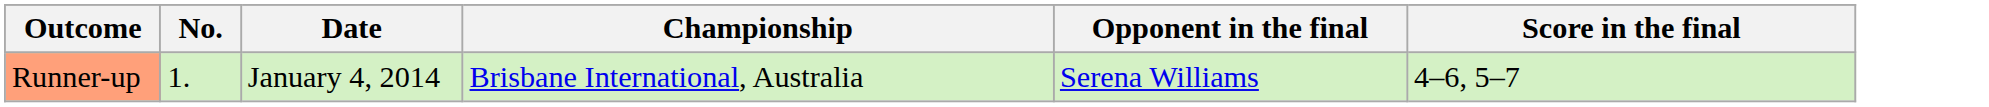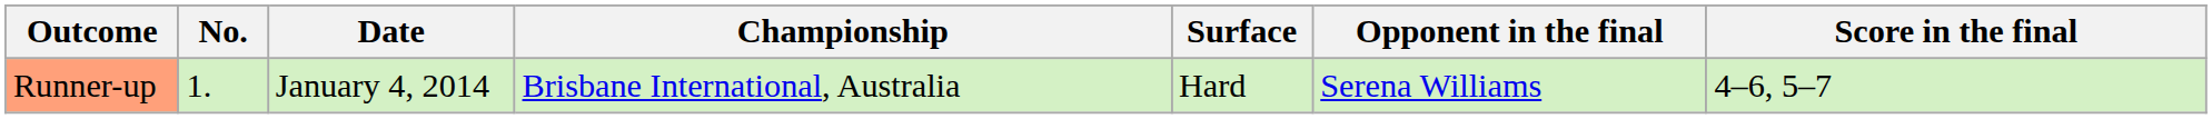+ column: Surface | Hard
